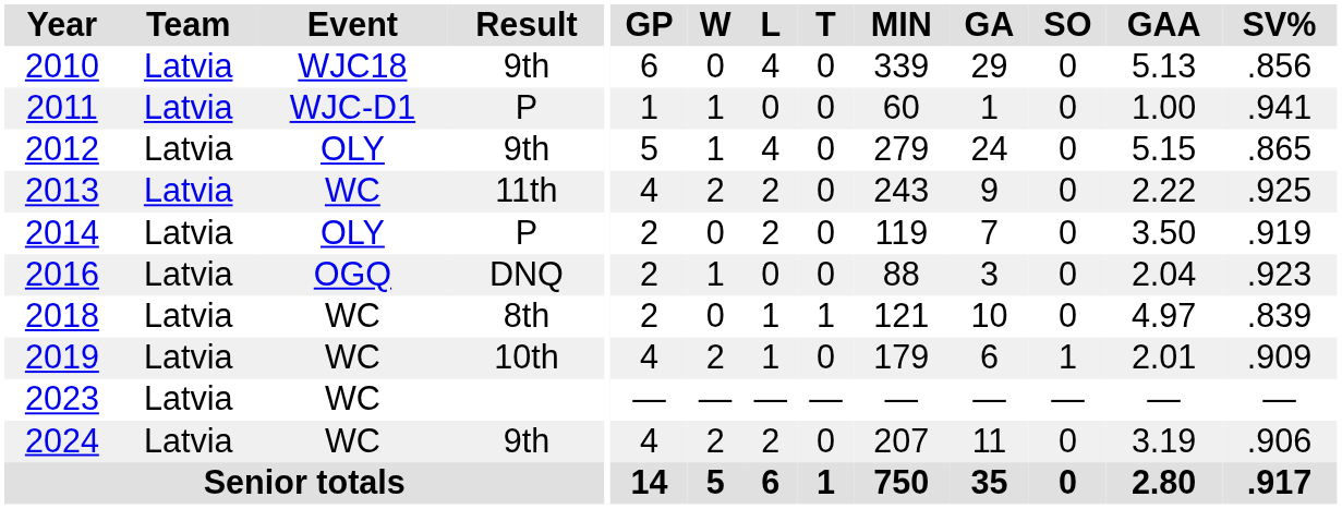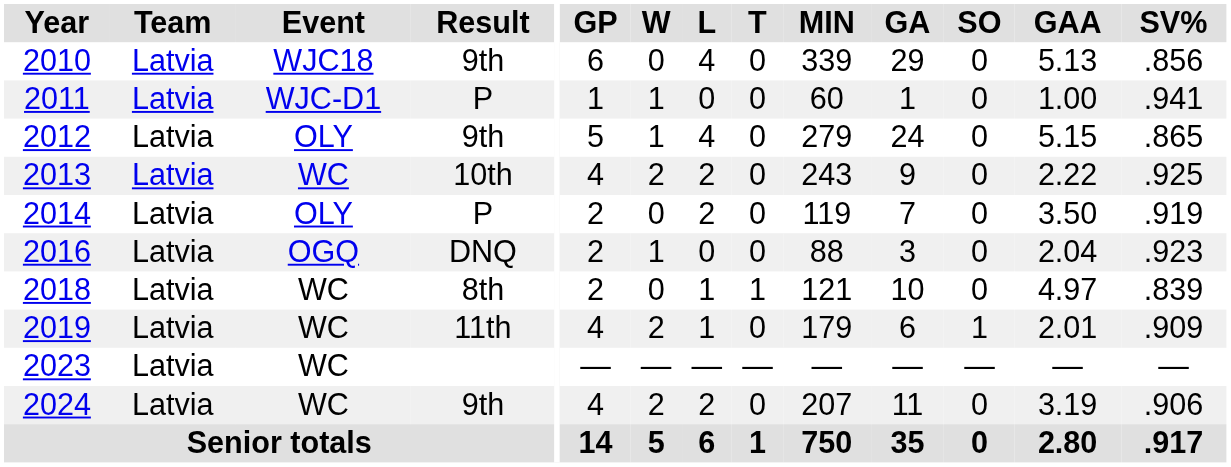2013 | Result: 11th -> 10th
2019 | Result: 10th -> 11th
